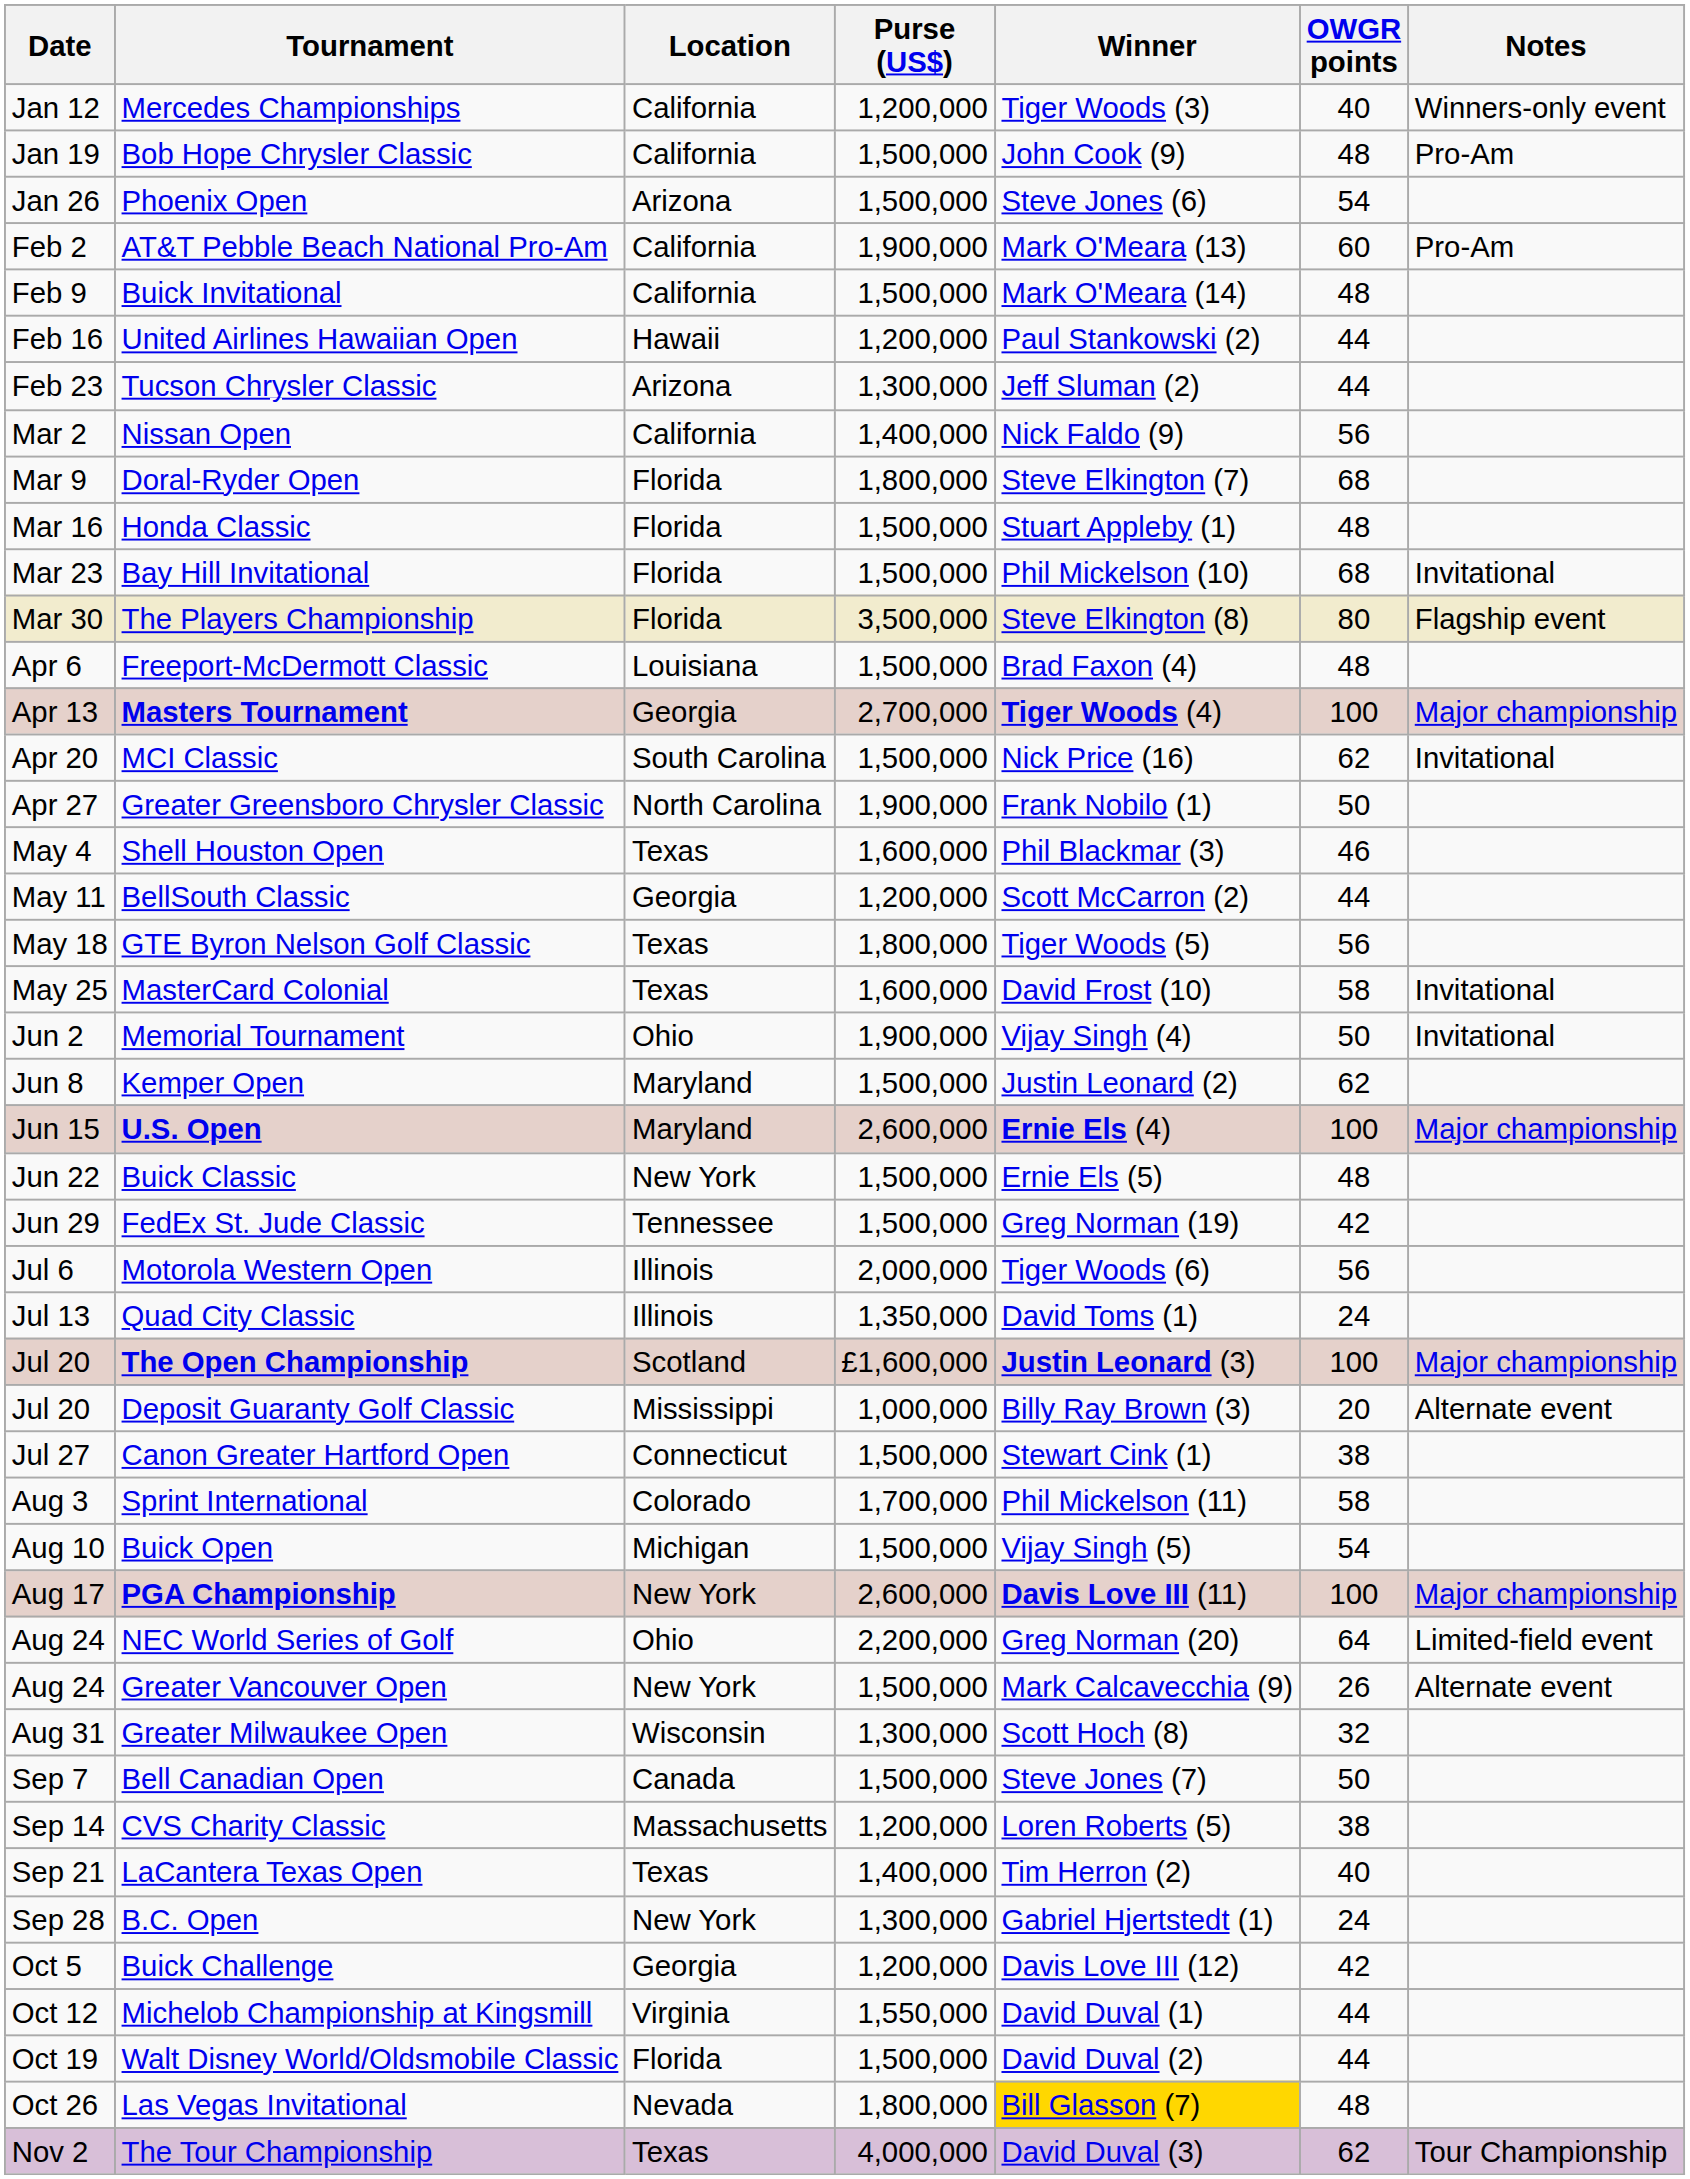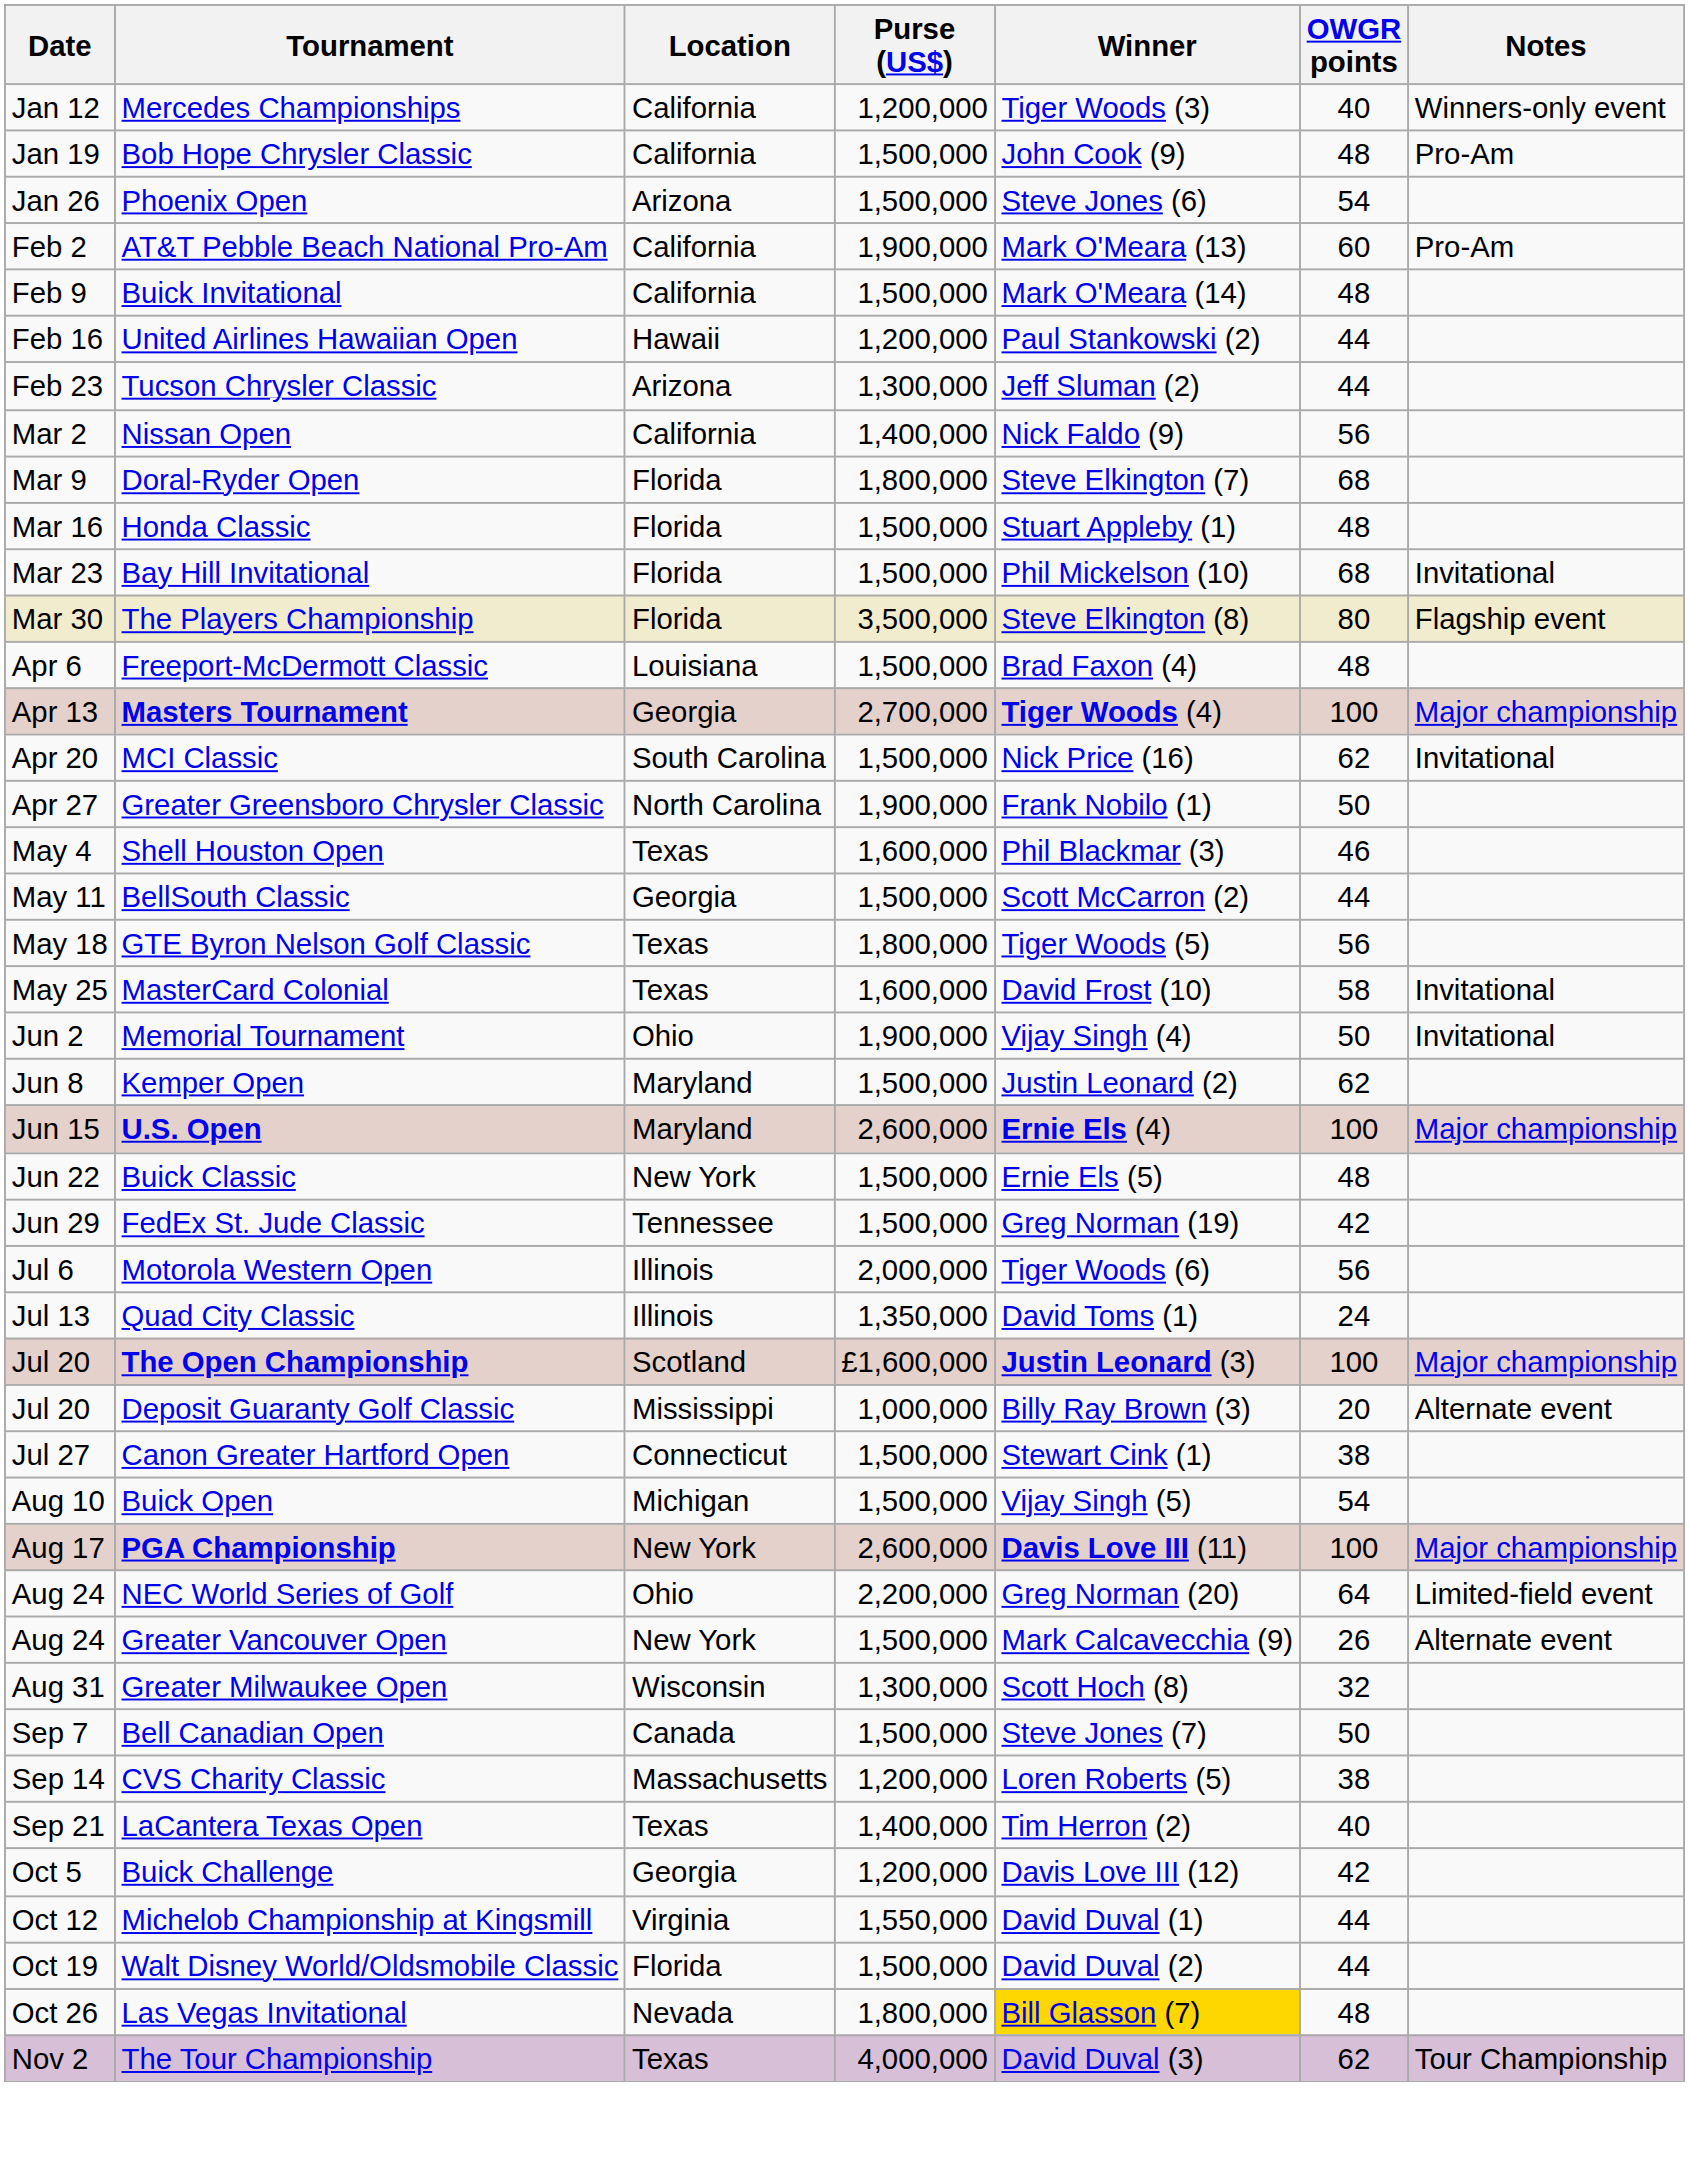BellSouth Classic | Purse (US$): 1,200,000 -> 1,500,000
- row: Aug 3 | Sprint International | Colorado | 1,700,000 | Phil Mickelson (11) | 58
- row: Sep 28 | B.C. Open | New York | 1,300,000 | Gabriel Hjertstedt (1) | 24
